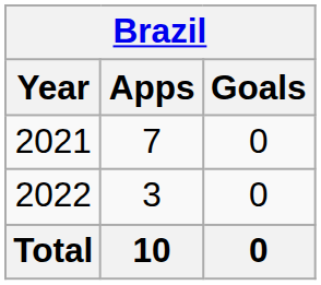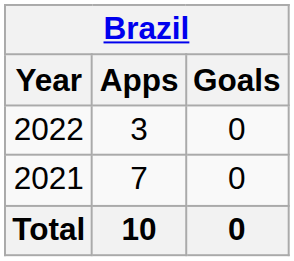rows swapped: 2021 <-> 2022
